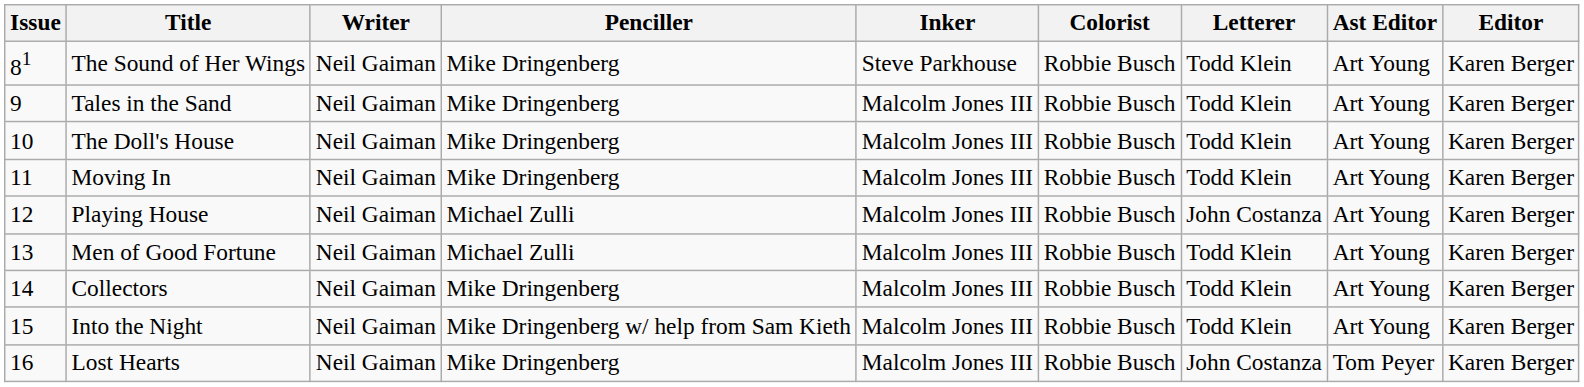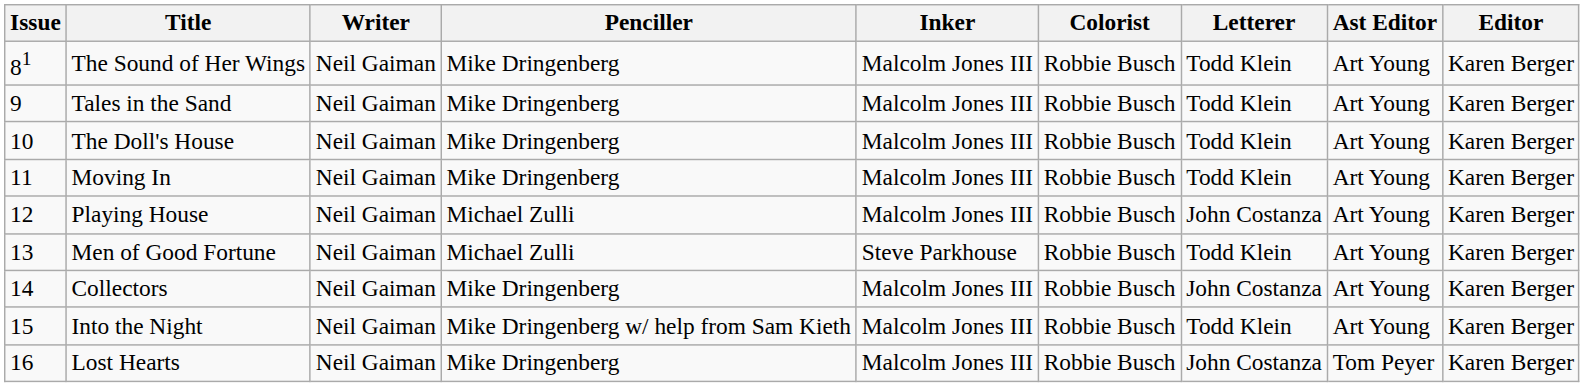The Sound of Her Wings | Inker: Steve Parkhouse -> Malcolm Jones III
Men of Good Fortune | Inker: Malcolm Jones III -> Steve Parkhouse
Collectors | Letterer: Todd Klein -> John Costanza
